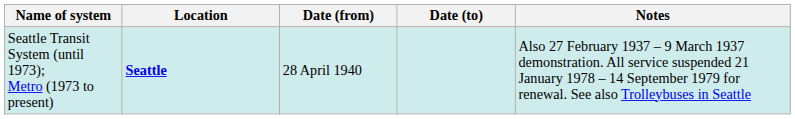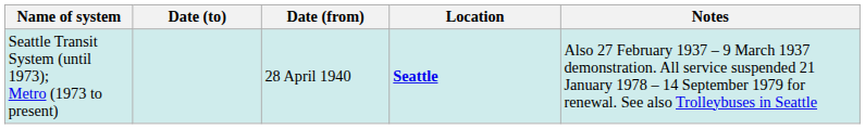columns swapped: Location <-> Date (to)
